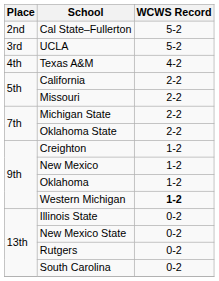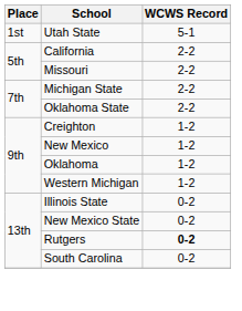+ row: 1st | Utah State | 5-1
- row: 2nd | Cal State–Fullerton | 5-2
- row: 3rd | UCLA | 5-2
- row: 4th | Texas A&M | 4-2
Western Michigan | WCWS Record: bold -> normal
Rutgers | WCWS Record: normal -> bold
